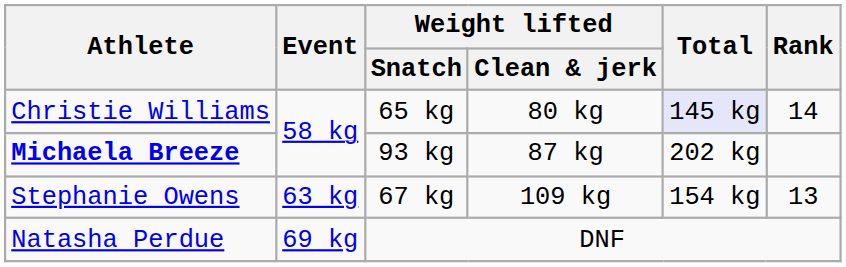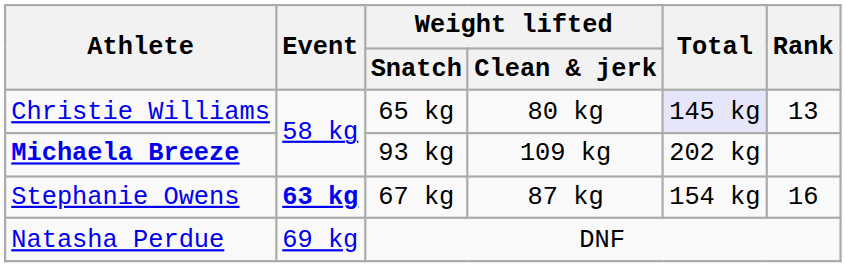Christie Williams | Rank: 14 -> 13
Michaela Breeze | Weight lifted / Clean & jerk: 87 kg -> 109 kg
Stephanie Owens | Event: normal -> bold
Stephanie Owens | Weight lifted / Clean & jerk: 109 kg -> 87 kg
Stephanie Owens | Rank: 13 -> 16
